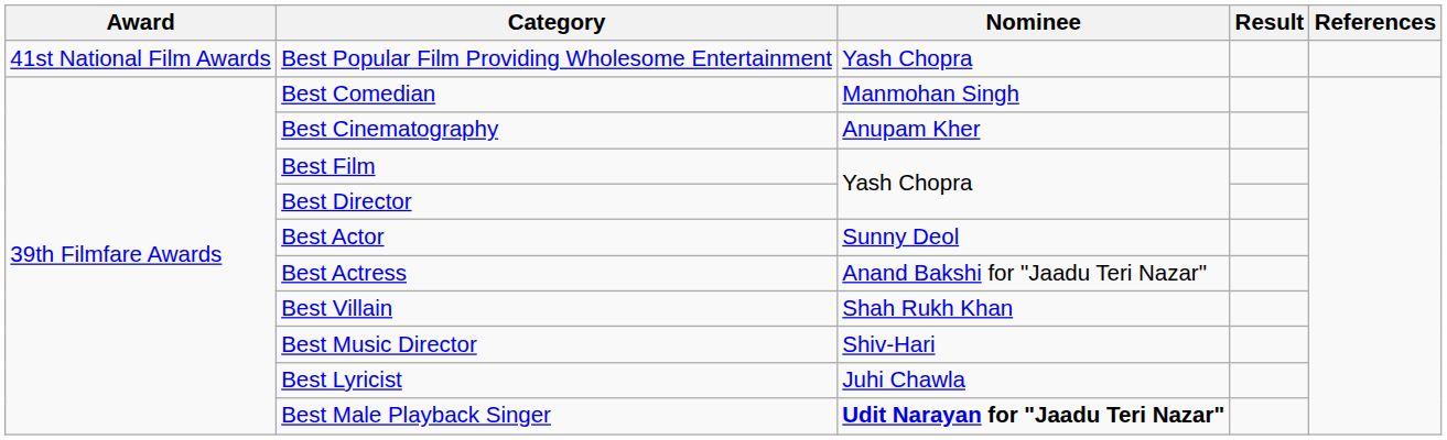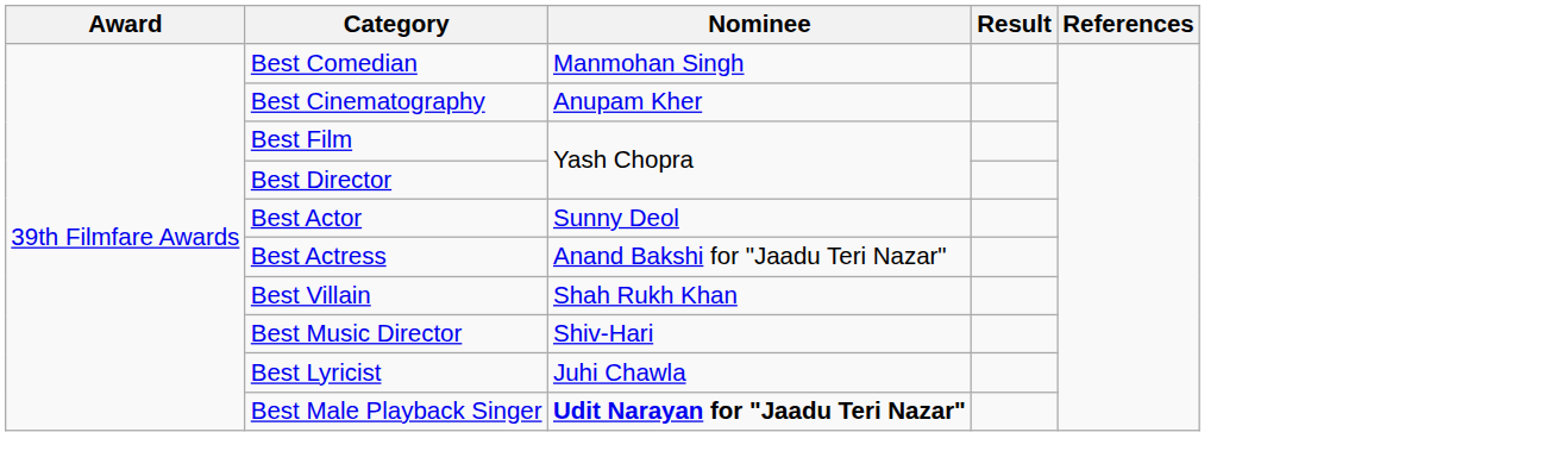- row: 41st National Film Awards | Best Popular Film Providing Wholesome Entertainment | Yash Chopra
